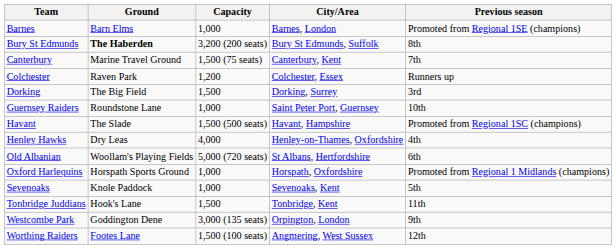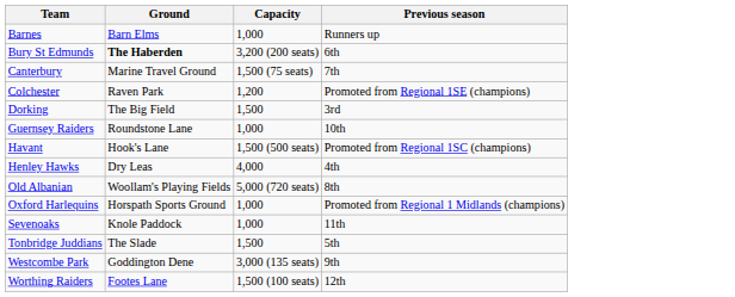- column: City/Area | Barnes, London | Bury St Edmunds, Suffolk | Canterbury, Kent | Colchester, Essex | Dorking, Surrey | Saint Peter Port, Guernsey | Havant, Hampshire | Henley-on-Thames, Oxfordshire | St Albans, Hertfordshire | Horspath, Oxfordshire | Sevenoaks, Kent | Tonbridge, Kent | Orpington, London | Angmering, West Sussex
Barnes | Previous season: Promoted from Regional 1SE (champions) -> Runners up
Bury St Edmunds | Previous season: 8th -> 6th
Colchester | Previous season: Runners up -> Promoted from Regional 1SE (champions)
Havant | Ground: The Slade -> Hook's Lane
Old Albanian | Previous season: 6th -> 8th
Sevenoaks | Previous season: 5th -> 11th
Tonbridge Juddians | Ground: Hook's Lane -> The Slade
Tonbridge Juddians | Previous season: 11th -> 5th
